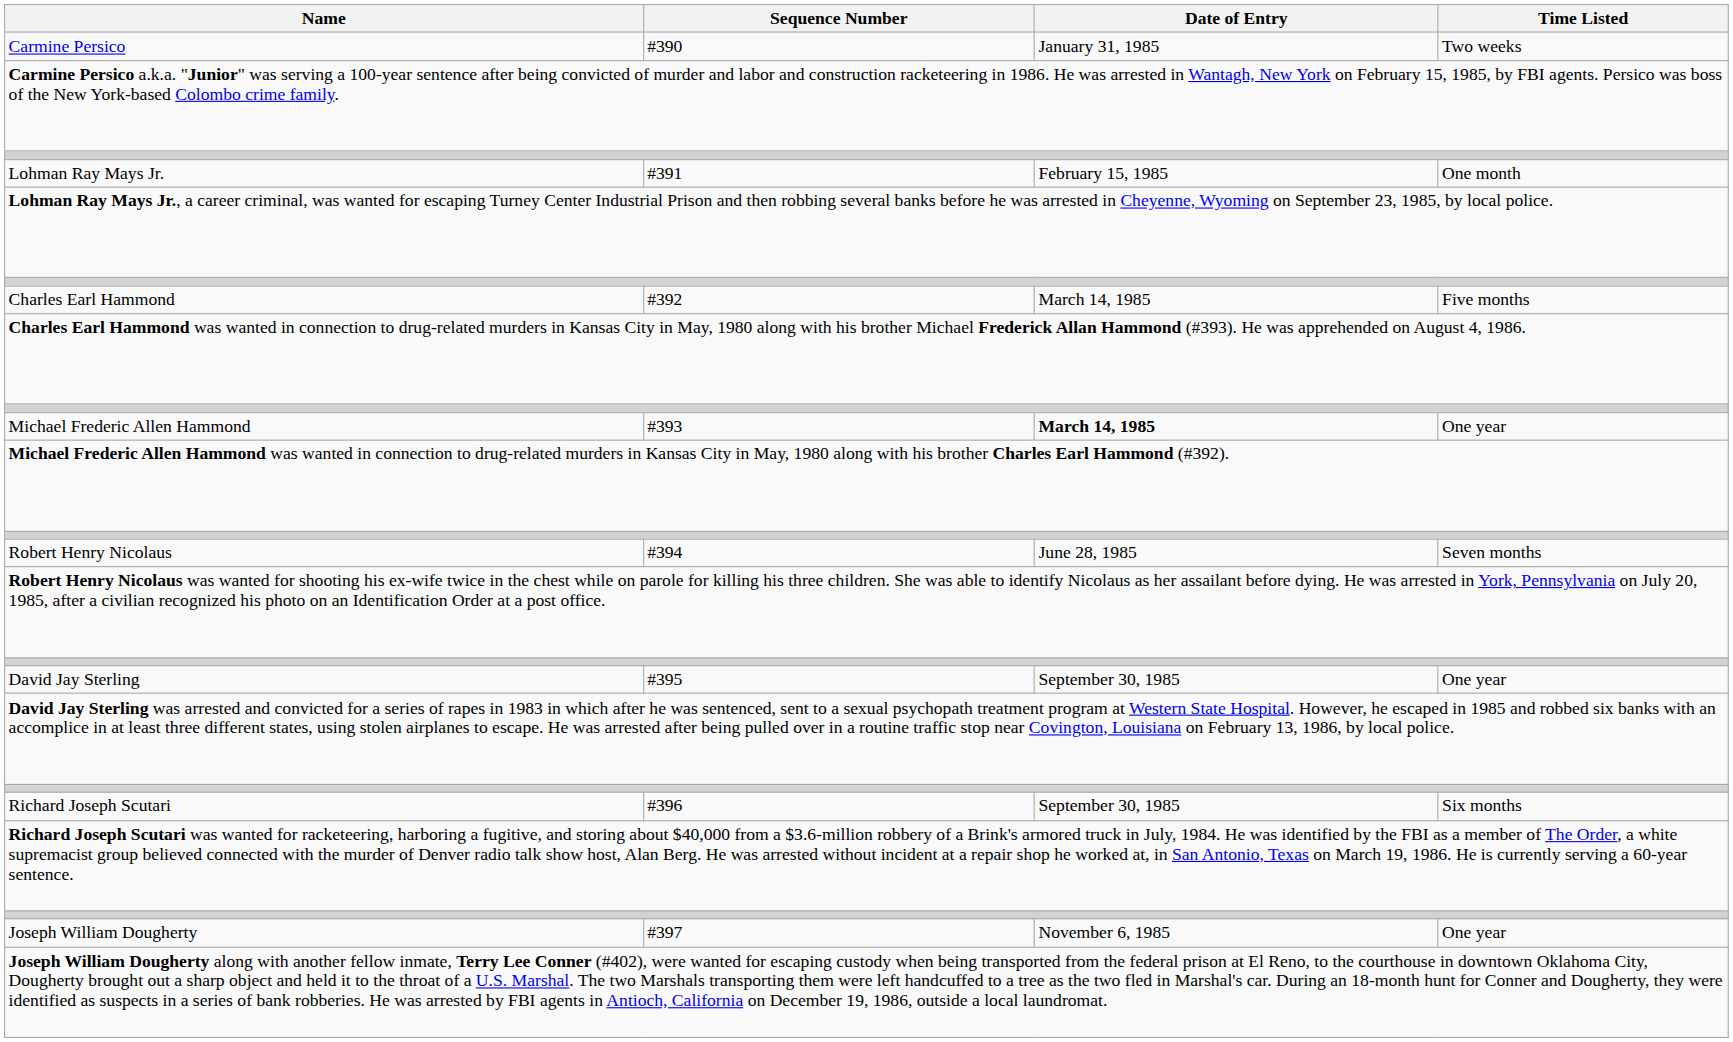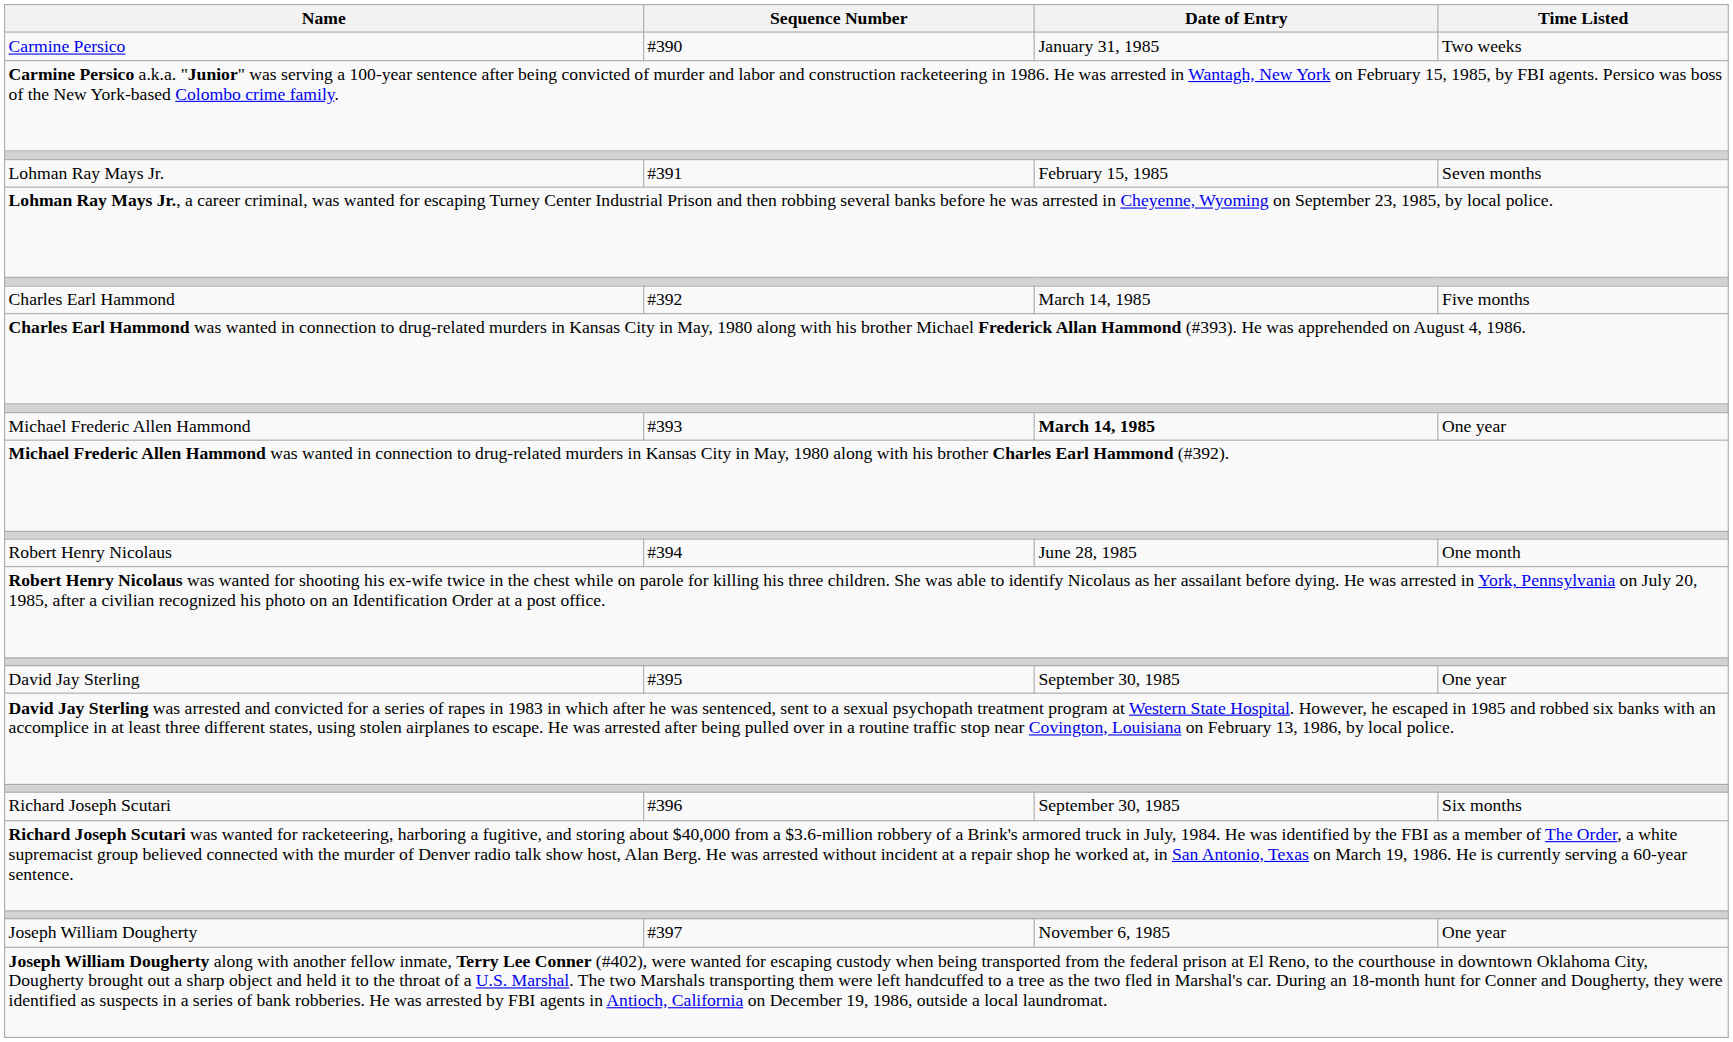Lohman Ray Mays Jr. | Time Listed: One month -> Seven months
Robert Henry Nicolaus | Time Listed: Seven months -> One month
